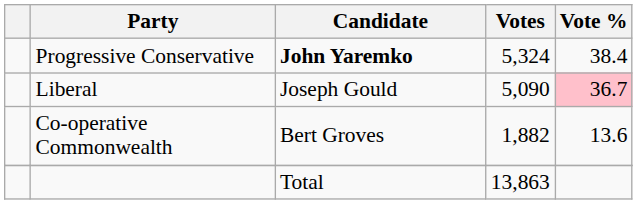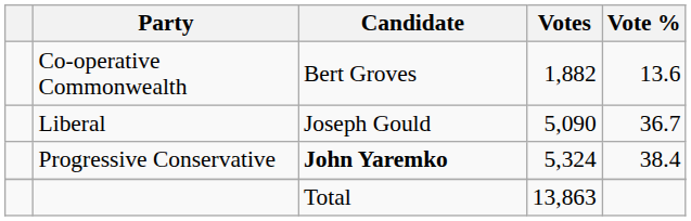rows swapped: Progressive Conservative <-> Co-operative Commonwealth
Liberal | Vote %: pink background -> no background
